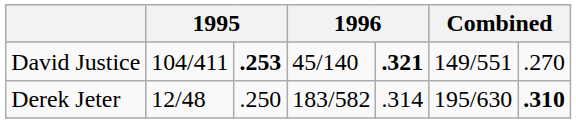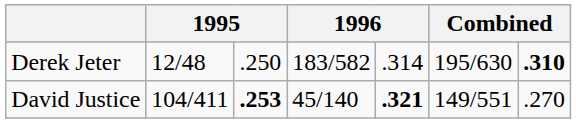rows swapped: Derek Jeter <-> David Justice
